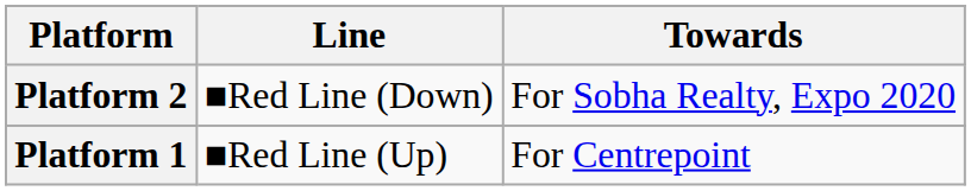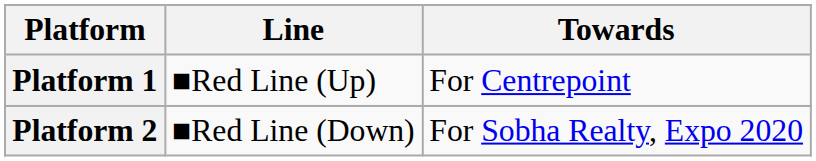rows swapped: Platform 1 <-> Platform 2
